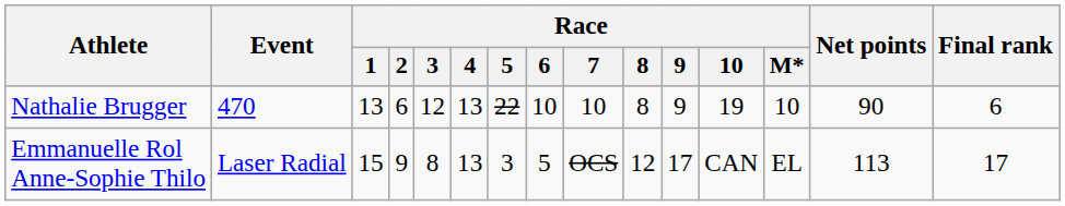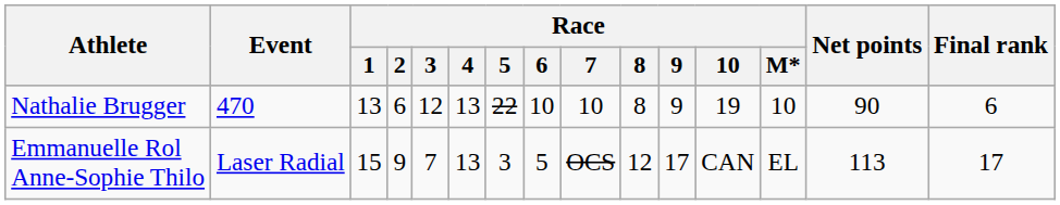Emmanuelle Rol Anne-Sophie Thilo | Race / 3: 8 -> 7
